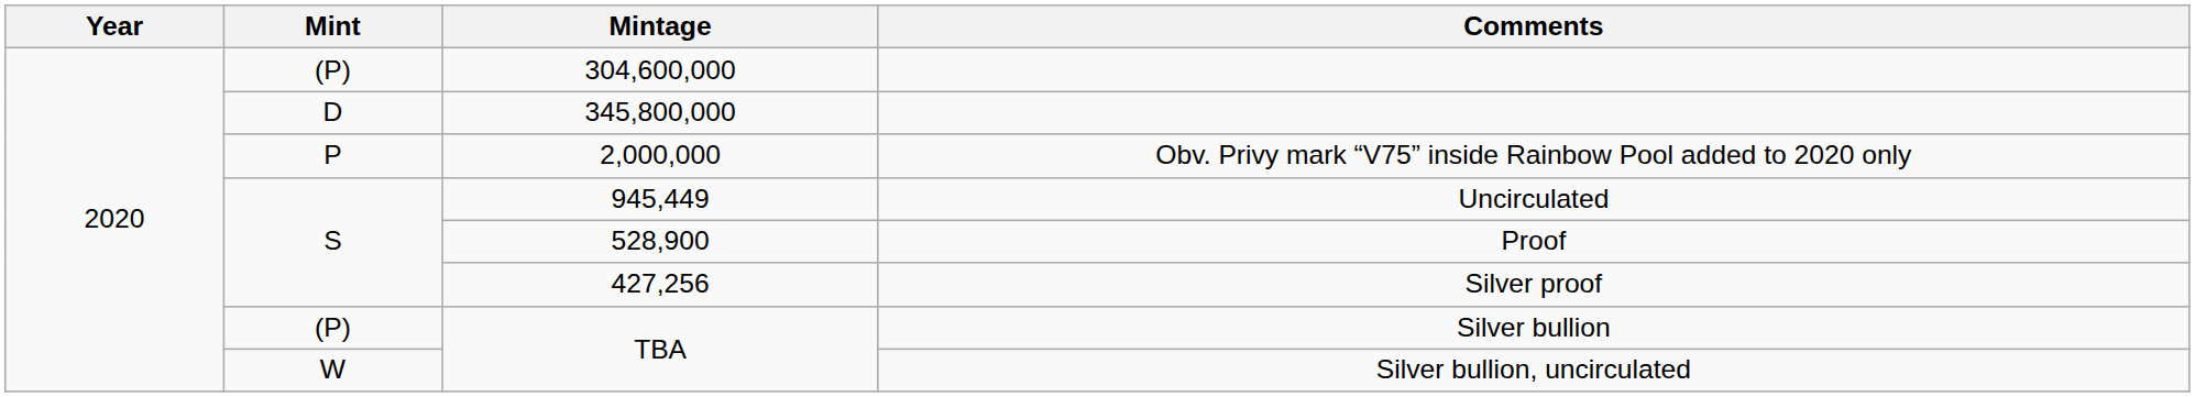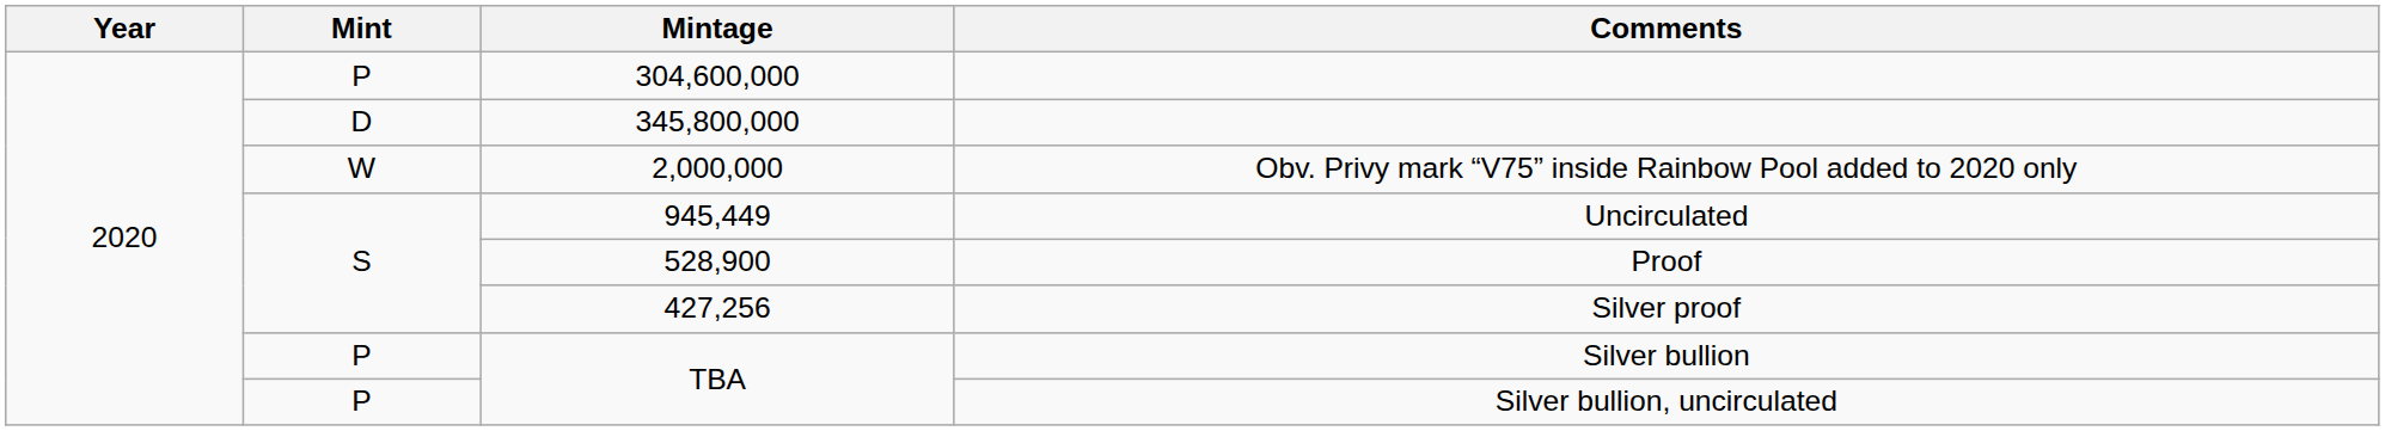304,600,000 | Mint: (P) -> P
2,000,000 | Mint: P -> W
TBA / Silver bullion | Mint: (P) -> P
TBA / Silver bullion, uncirculated | Mint: W -> P
